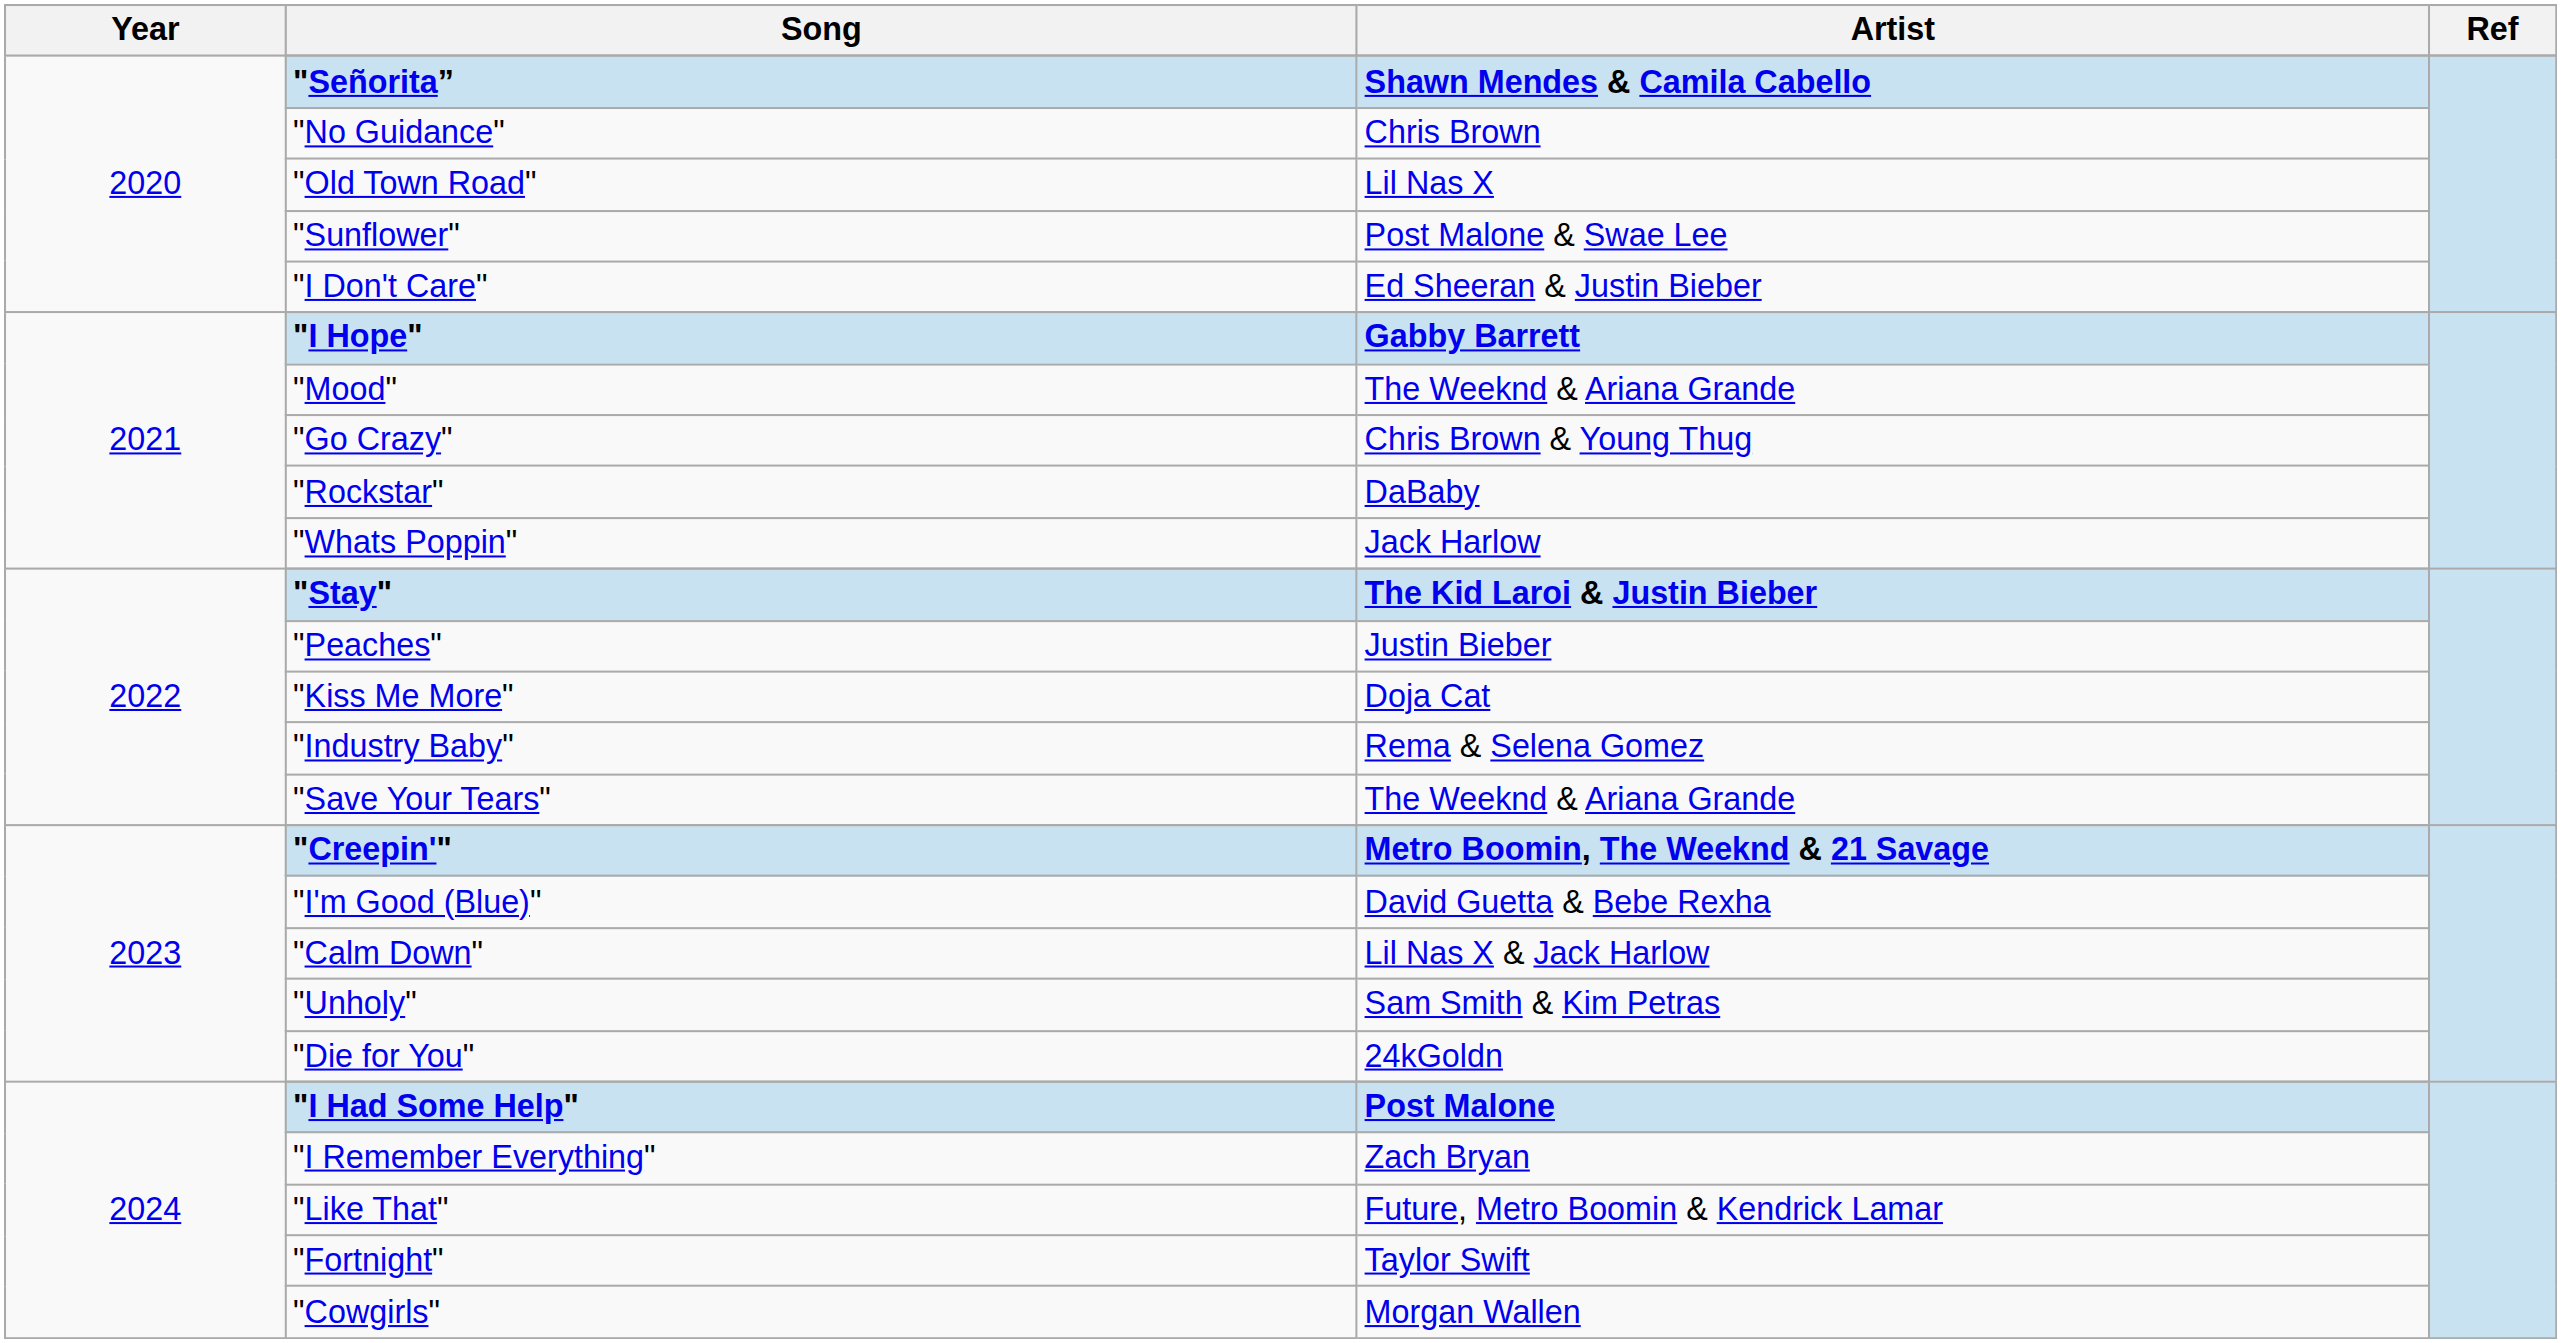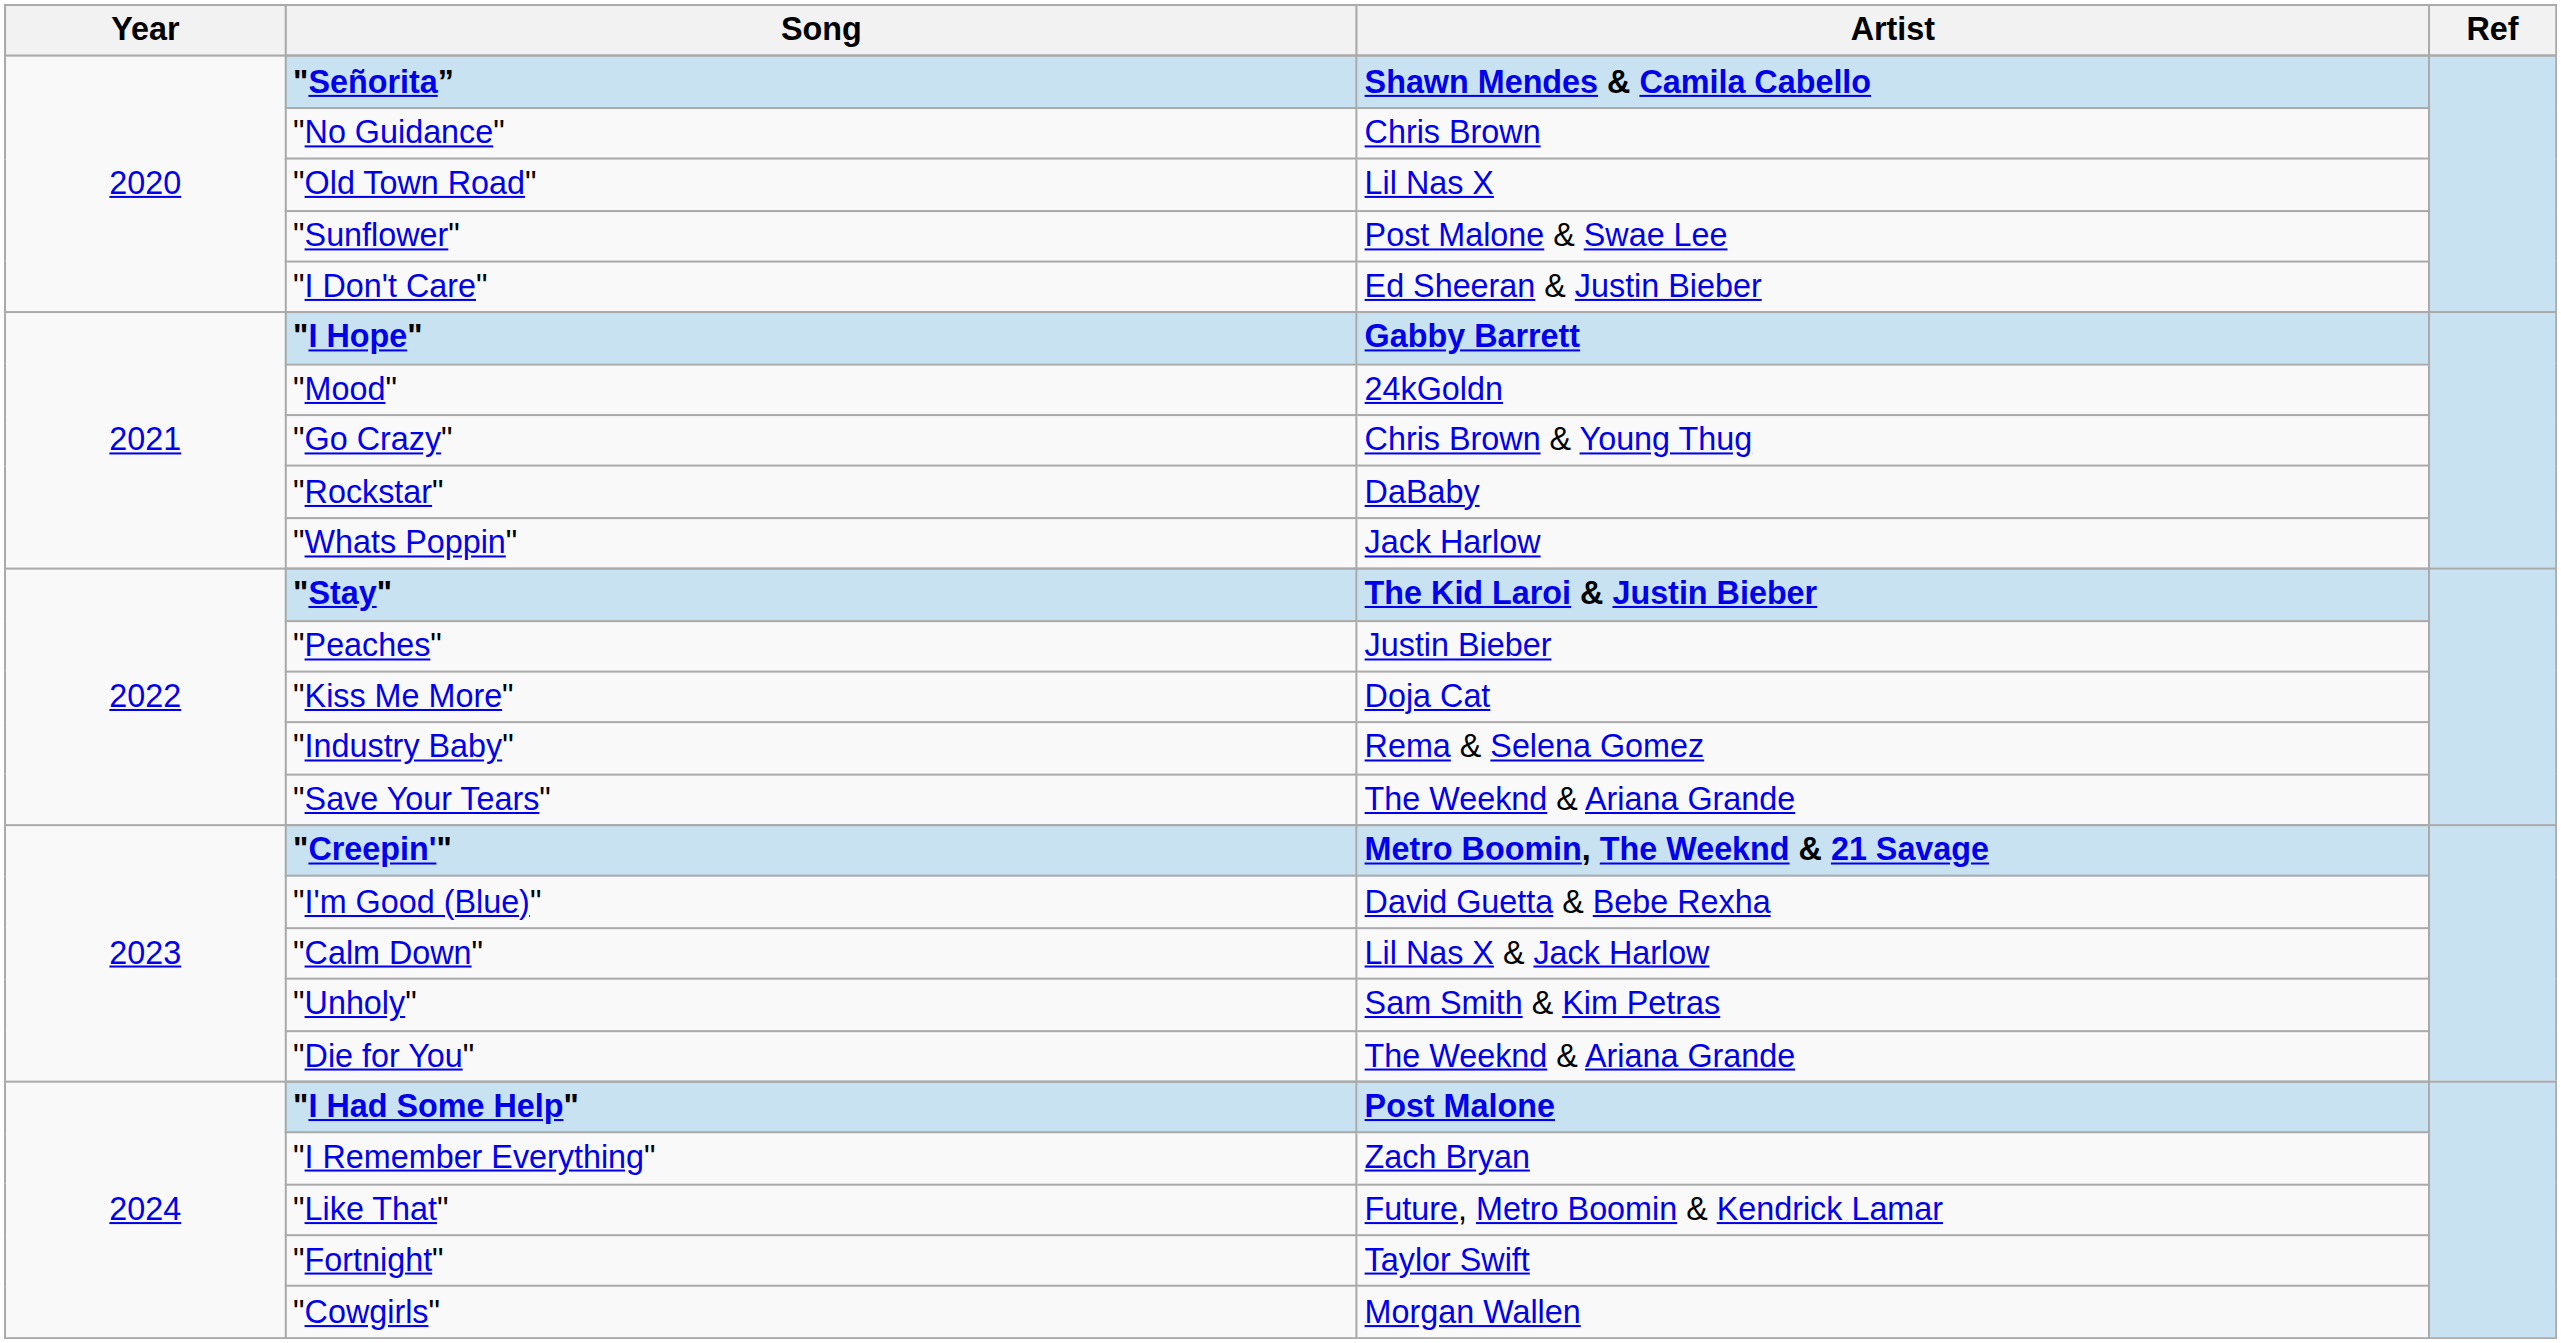"Mood" | Artist: The Weeknd & Ariana Grande -> 24kGoldn
"Die for You" | Artist: 24kGoldn -> The Weeknd & Ariana Grande
